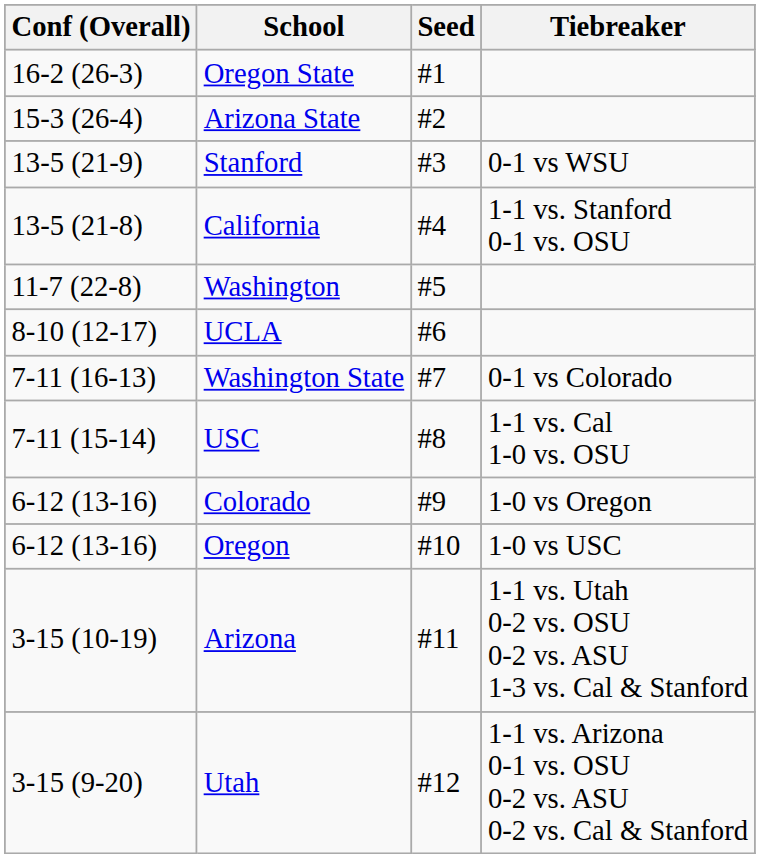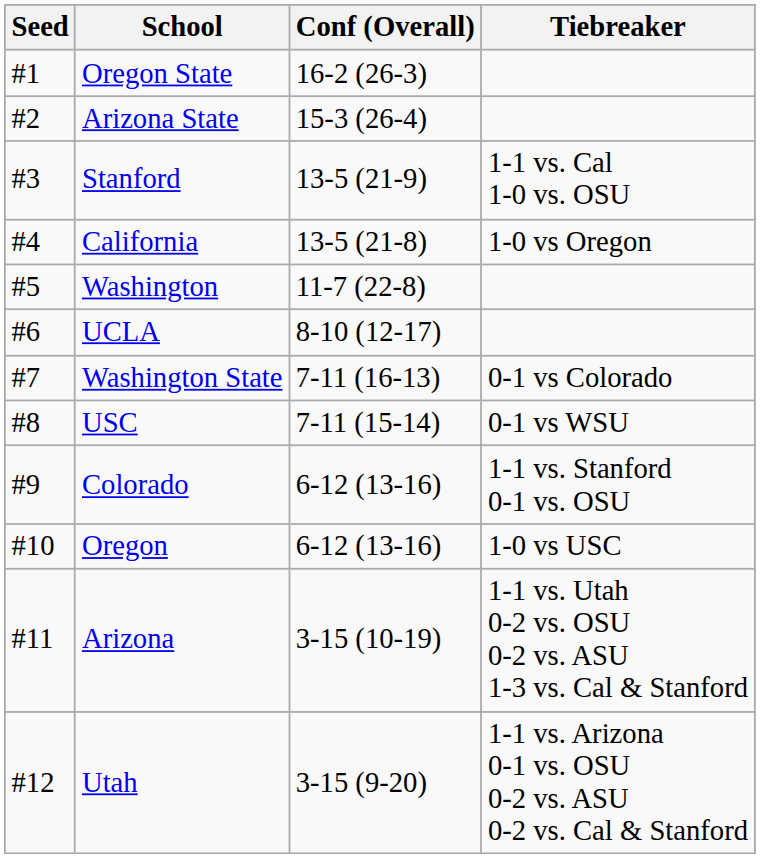columns swapped: Seed <-> Conf (Overall)
Stanford | Tiebreaker: 0-1 vs WSU -> 1-1 vs. Cal 1-0 vs. OSU
California | Tiebreaker: 1-1 vs. Stanford 0-1 vs. OSU -> 1-0 vs Oregon
USC | Tiebreaker: 1-1 vs. Cal 1-0 vs. OSU -> 0-1 vs WSU
Colorado | Tiebreaker: 1-0 vs Oregon -> 1-1 vs. Stanford 0-1 vs. OSU
